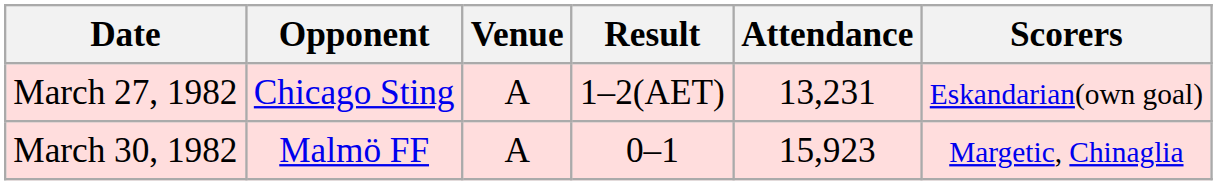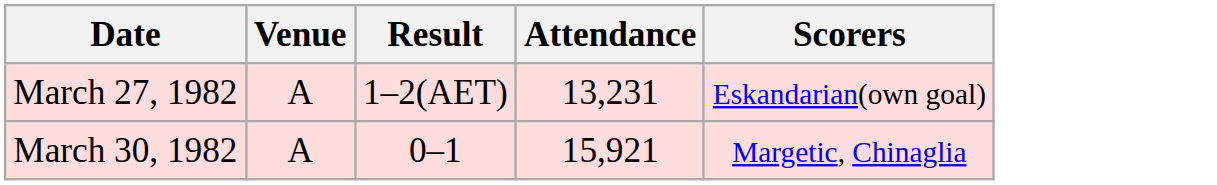- column: Opponent | Chicago Sting | Malmö FF
March 30, 1982 | Attendance: 15,923 -> 15,921
